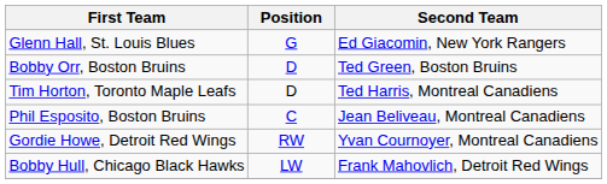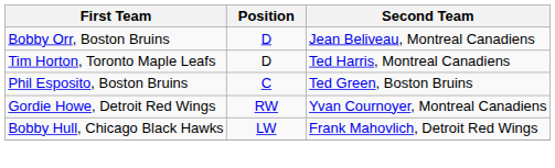- row: Glenn Hall, St. Louis Blues | G | Ed Giacomin, New York Rangers
Bobby Orr, Boston Bruins | Second Team: Ted Green, Boston Bruins -> Jean Beliveau, Montreal Canadiens
Phil Esposito, Boston Bruins | Second Team: Jean Beliveau, Montreal Canadiens -> Ted Green, Boston Bruins
